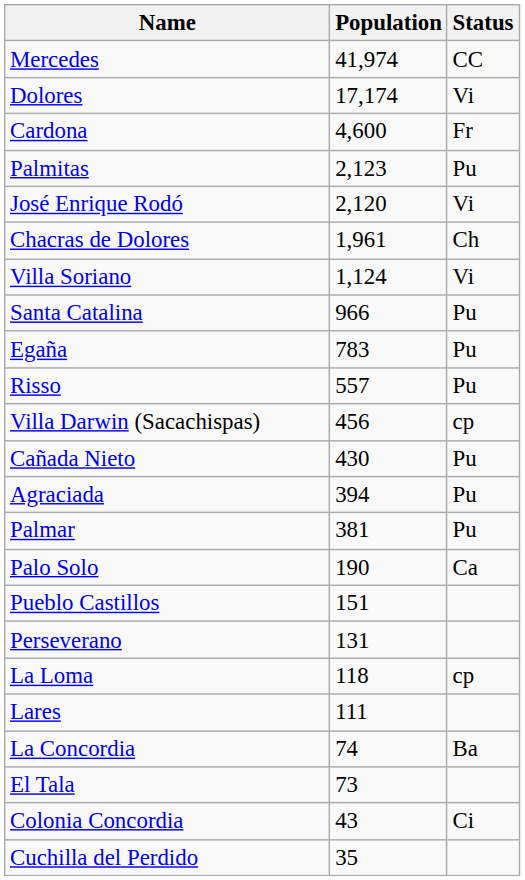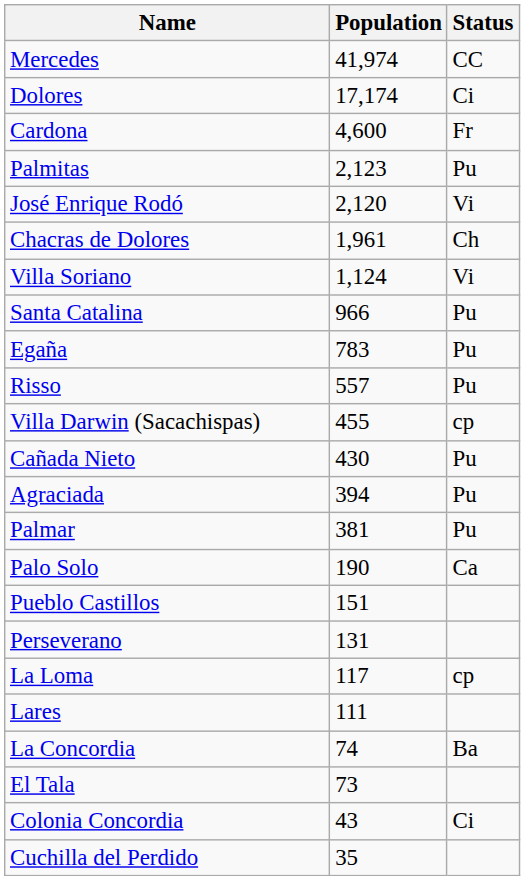Dolores | Status: Vi -> Ci
Villa Darwin (Sacachispas) | Population: 456 -> 455
La Loma | Population: 118 -> 117
